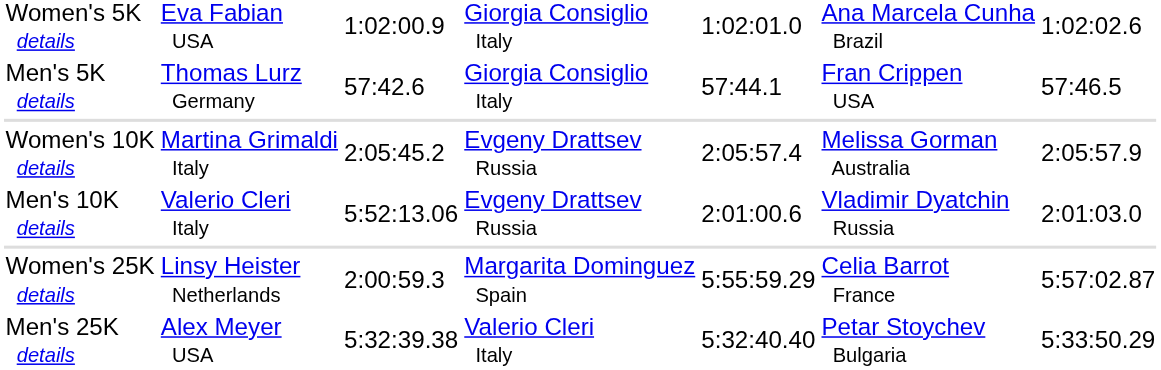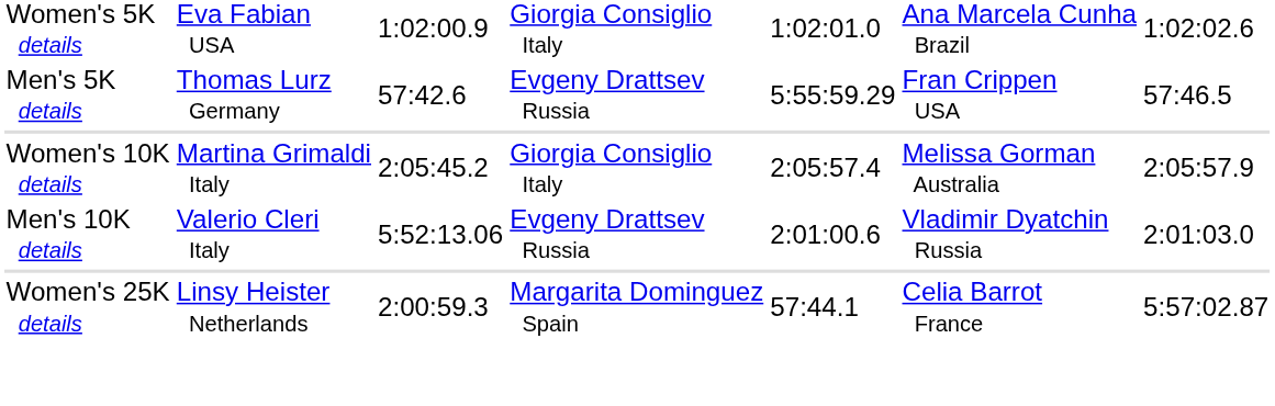Men's 5K details | column 4: Giorgia Consiglio Italy -> Evgeny Drattsev Russia
Men's 5K details | column 5: 57:44.1 -> 5:55:59.29
Women's 10K details | column 4: Evgeny Drattsev Russia -> Giorgia Consiglio Italy
Women's 25K details | column 5: 5:55:59.29 -> 57:44.1
- row: Men's 25K details | Alex Meyer USA | 5:32:39.38 | Valerio Cleri Italy | 5:32:40.40 | Petar Stoychev Bulgaria | 5:33:50.29
